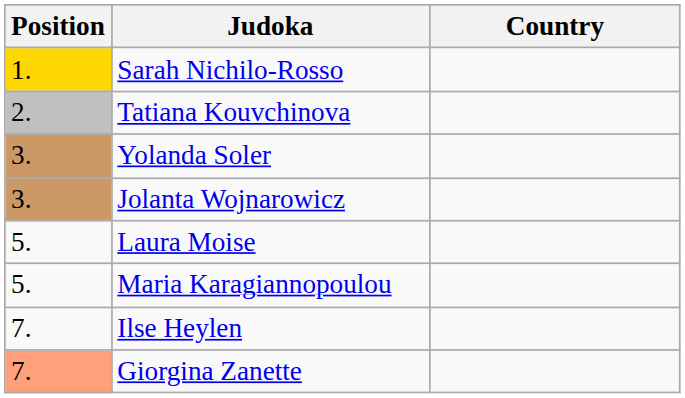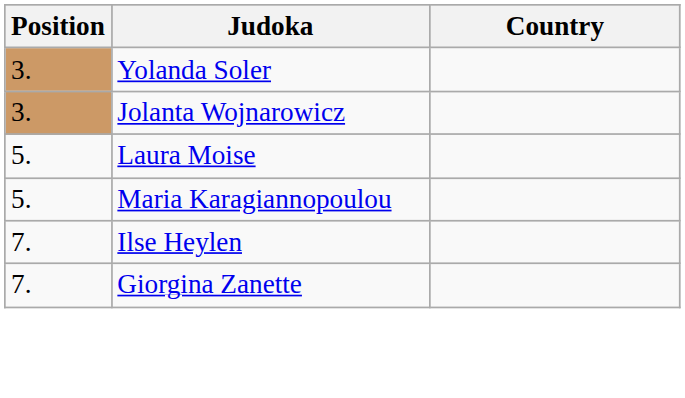- row: 1. | Sarah Nichilo-Rosso
- row: 2. | Tatiana Kouvchinova
Giorgina Zanette | Position: lightsalmon background -> no background
